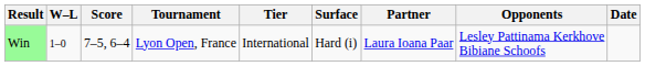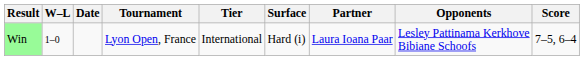columns swapped: Date <-> Score
